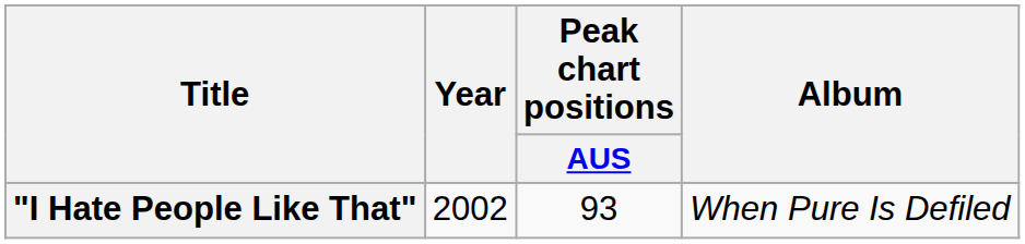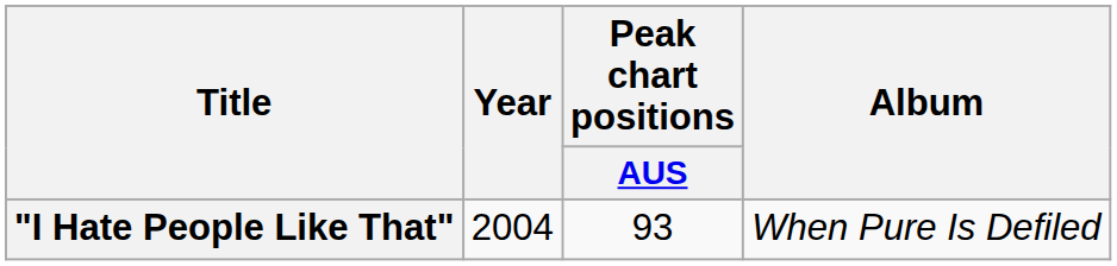"I Hate People Like That" | Year: 2002 -> 2004
